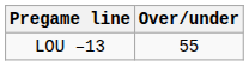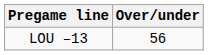LOU –13 | Over/under: 55 -> 56
